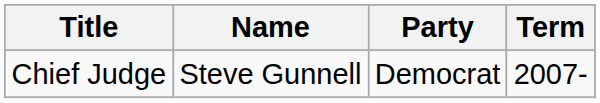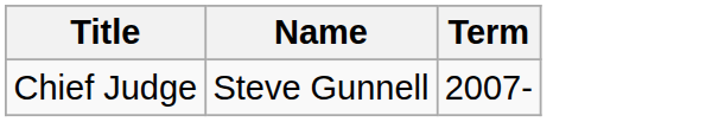- column: Party | Democrat
